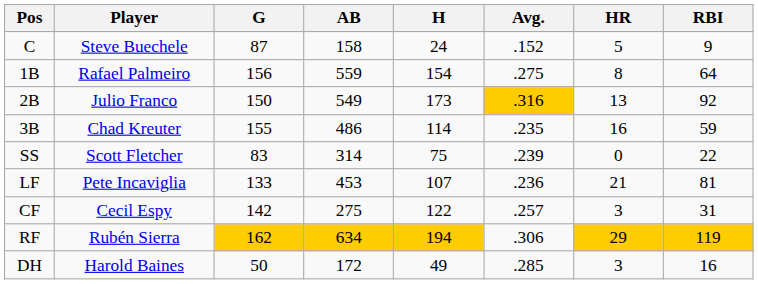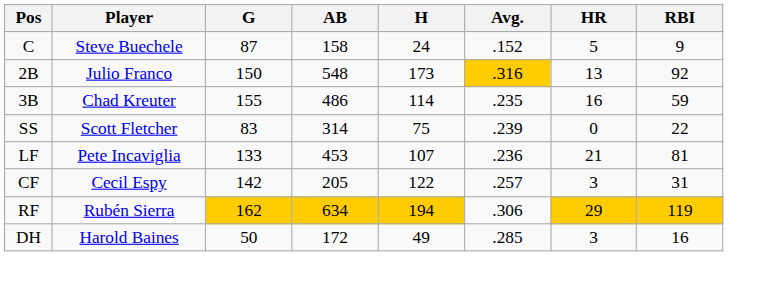- row: 1B | Rafael Palmeiro | 156 | 559 | 154 | .275 | 8 | 64
2B | AB: 549 -> 548
CF | AB: 275 -> 205
